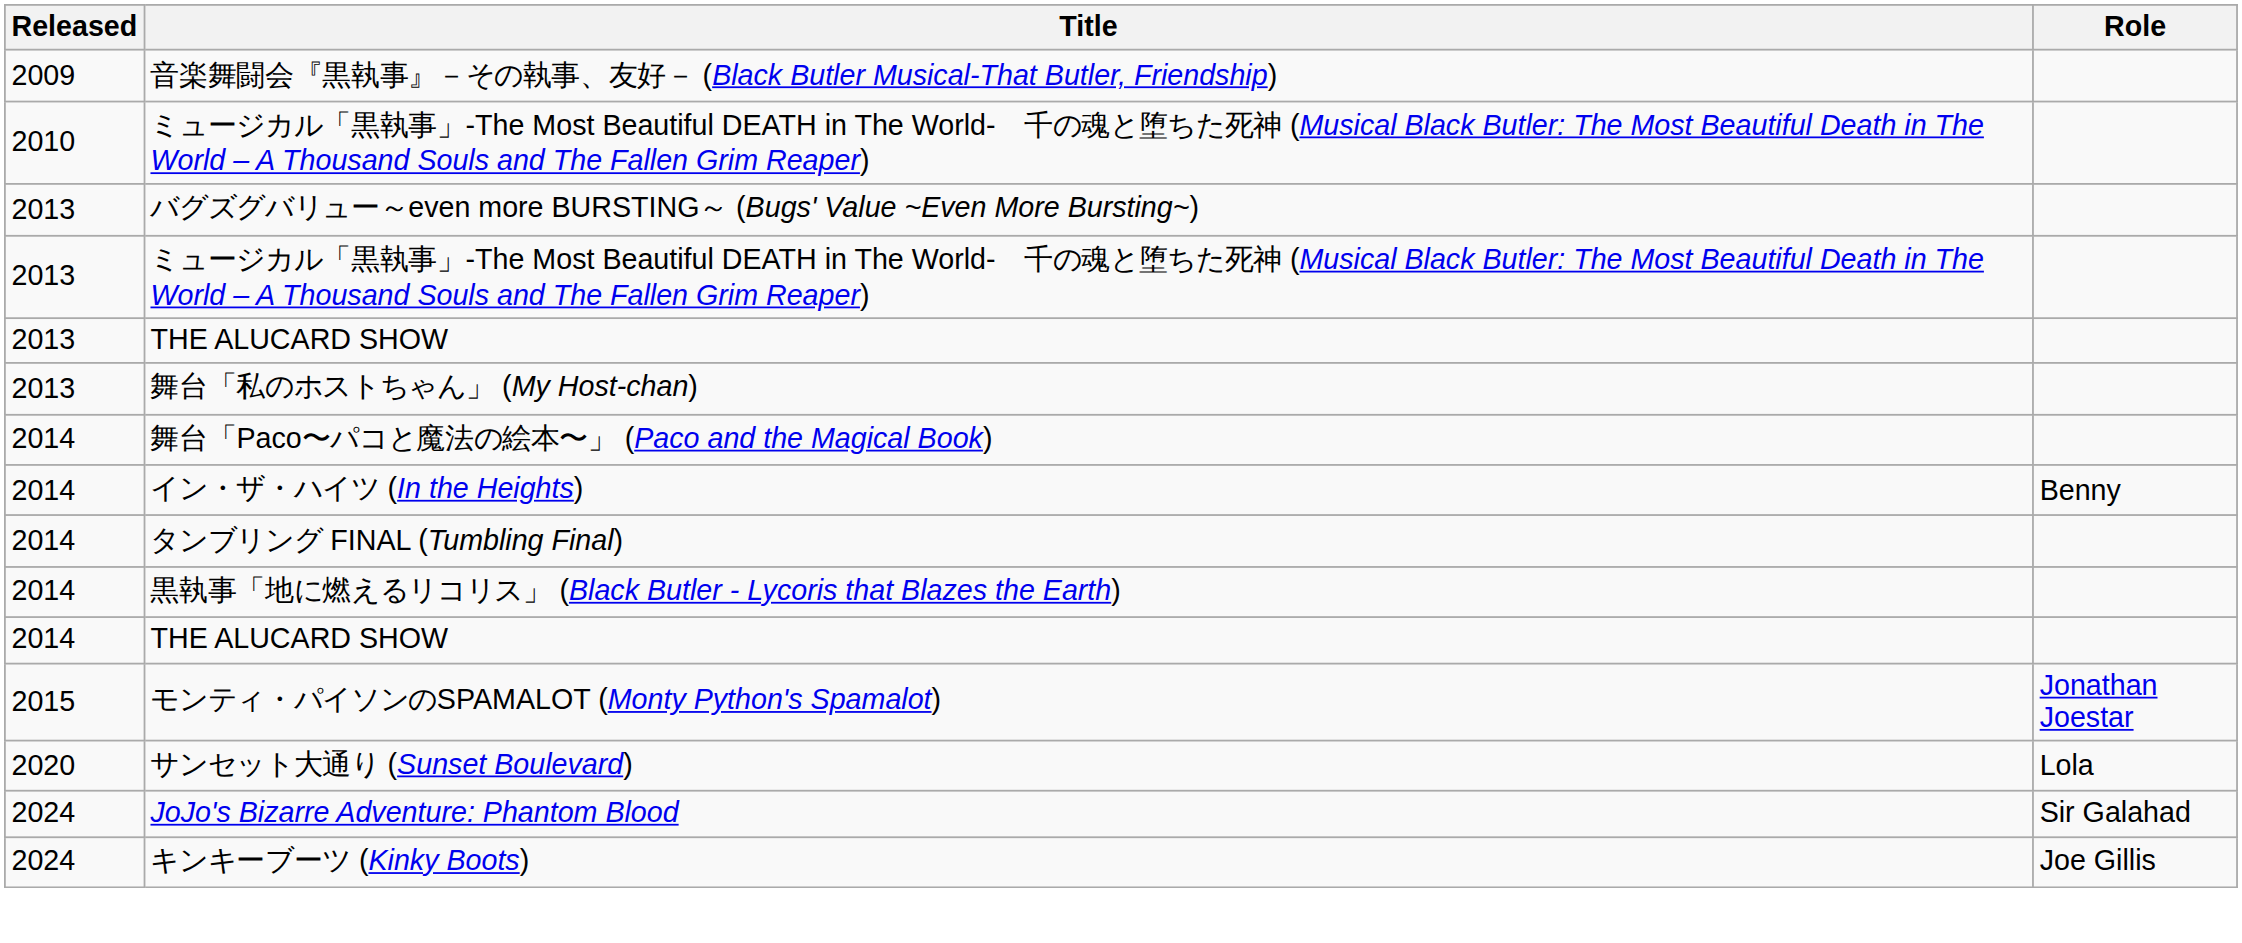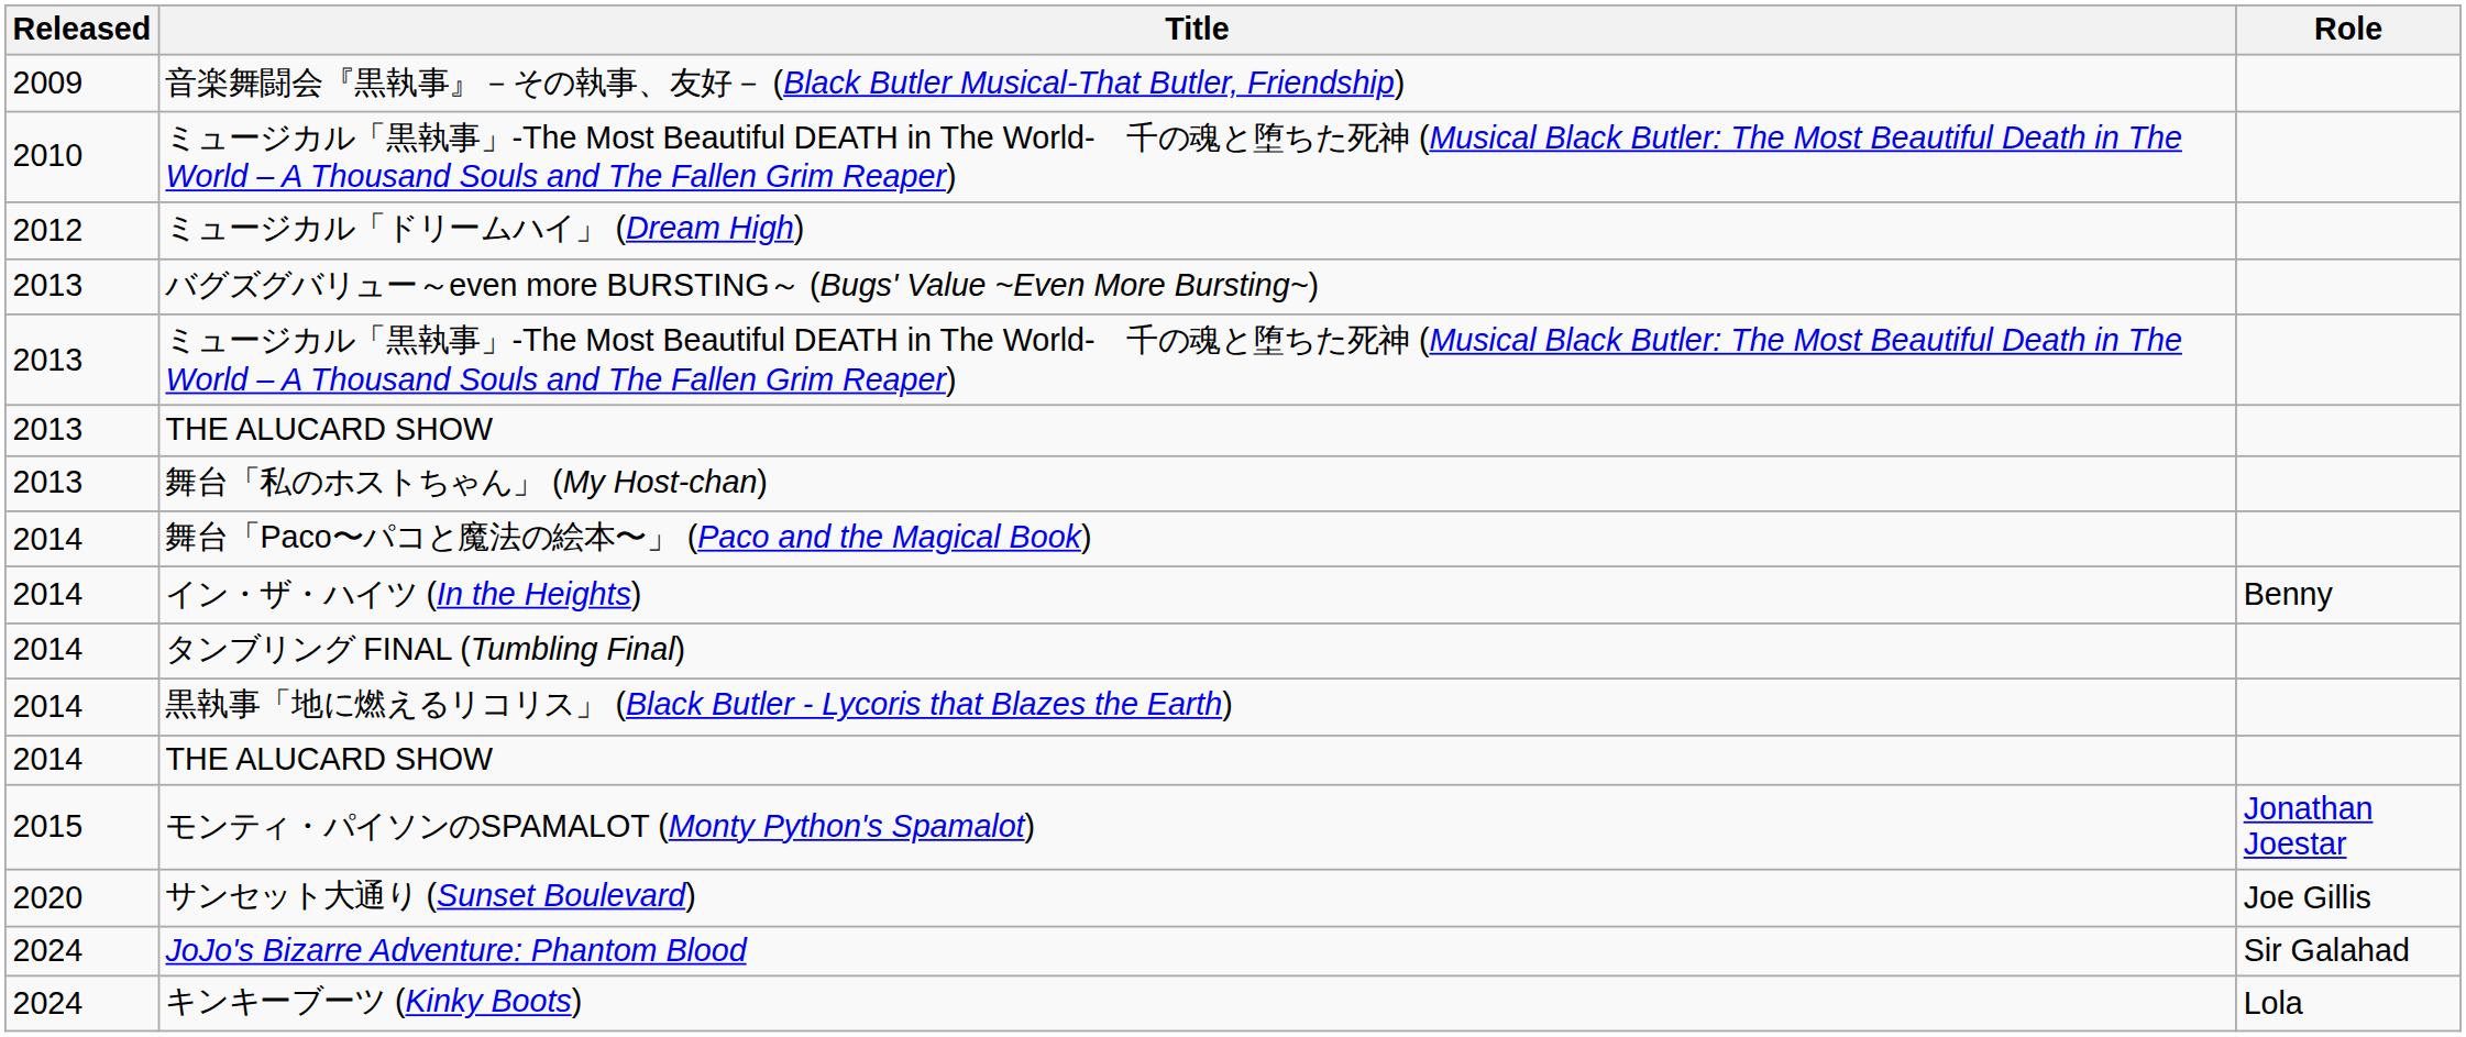+ row: 2012 | ミュージカル「ドリームハイ」 (Dream High)
サンセット大通り (Sunset Boulevard) | Role: Lola -> Joe Gillis
キンキーブーツ (Kinky Boots) | Role: Joe Gillis -> Lola
